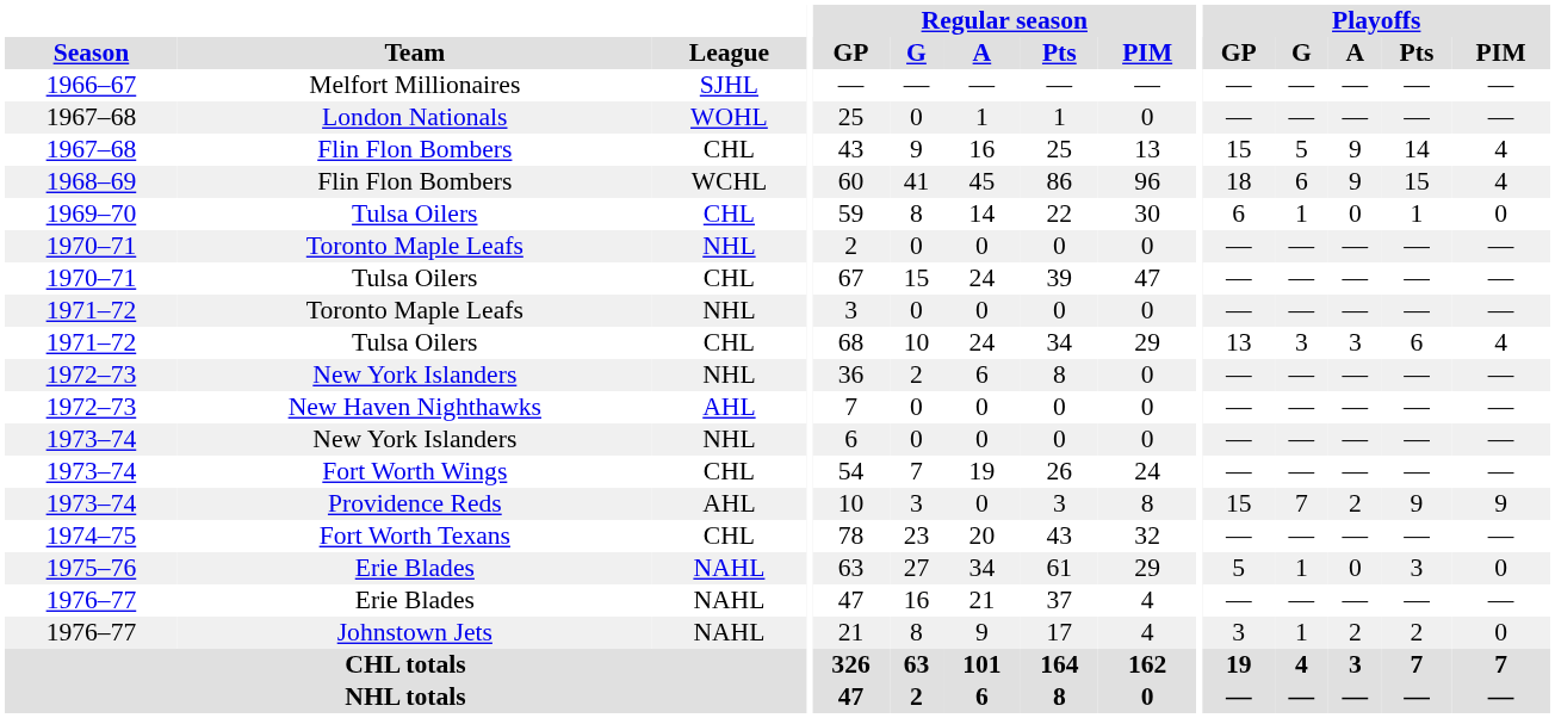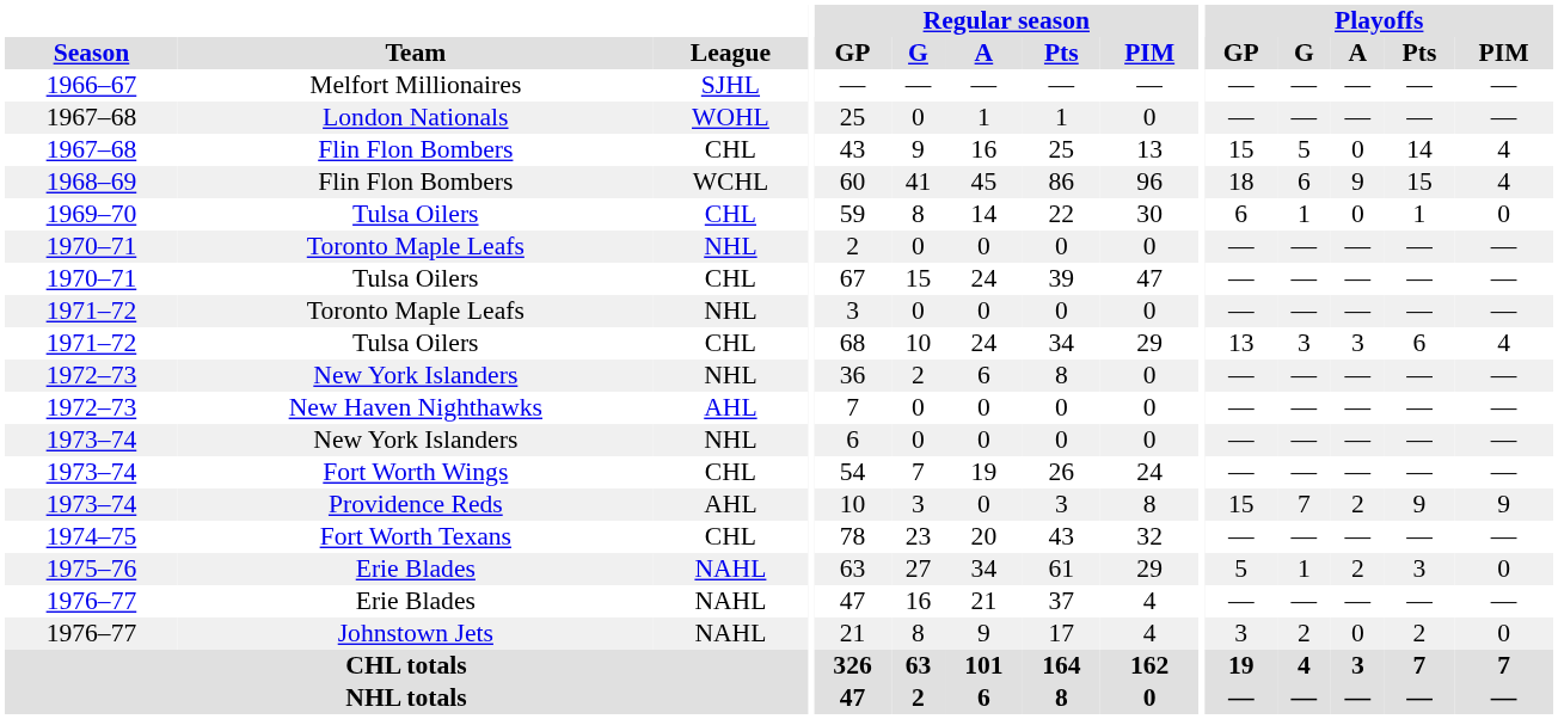1967–68 / Flin Flon Bombers | Playoffs / A: 9 -> 0
1975–76 / Erie Blades | Playoffs / A: 0 -> 2
Johnstown Jets | Playoffs / G: 1 -> 2
Johnstown Jets | Playoffs / A: 2 -> 0
